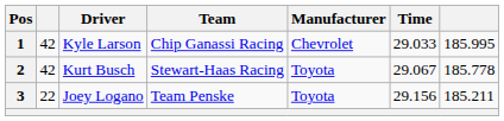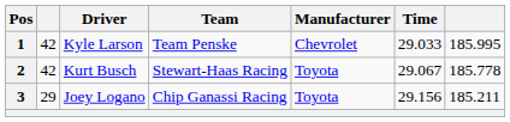1 | Team: Chip Ganassi Racing -> Team Penske
3 | column 2: 22 -> 29
3 | Team: Team Penske -> Chip Ganassi Racing
